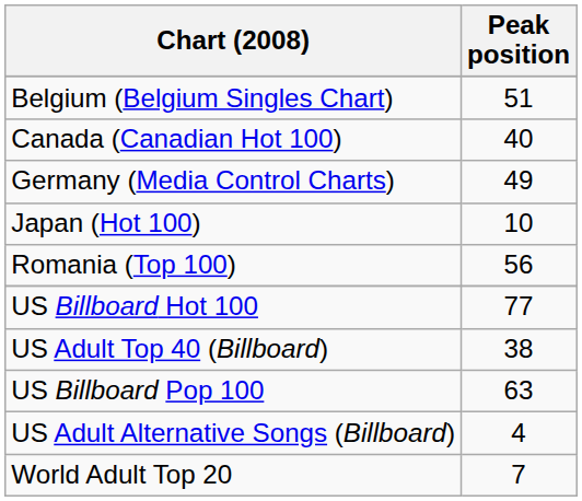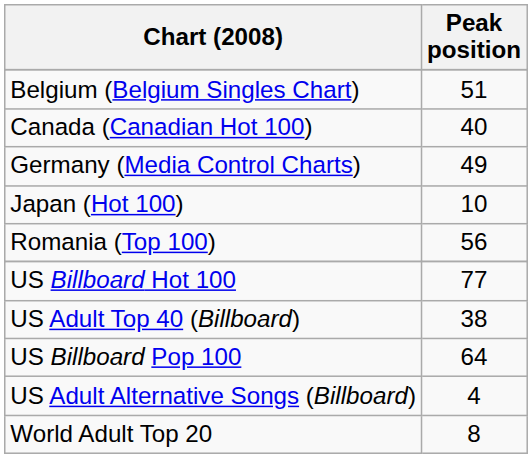US Billboard Pop 100 | Peak position: 63 -> 64
World Adult Top 20 | Peak position: 7 -> 8
